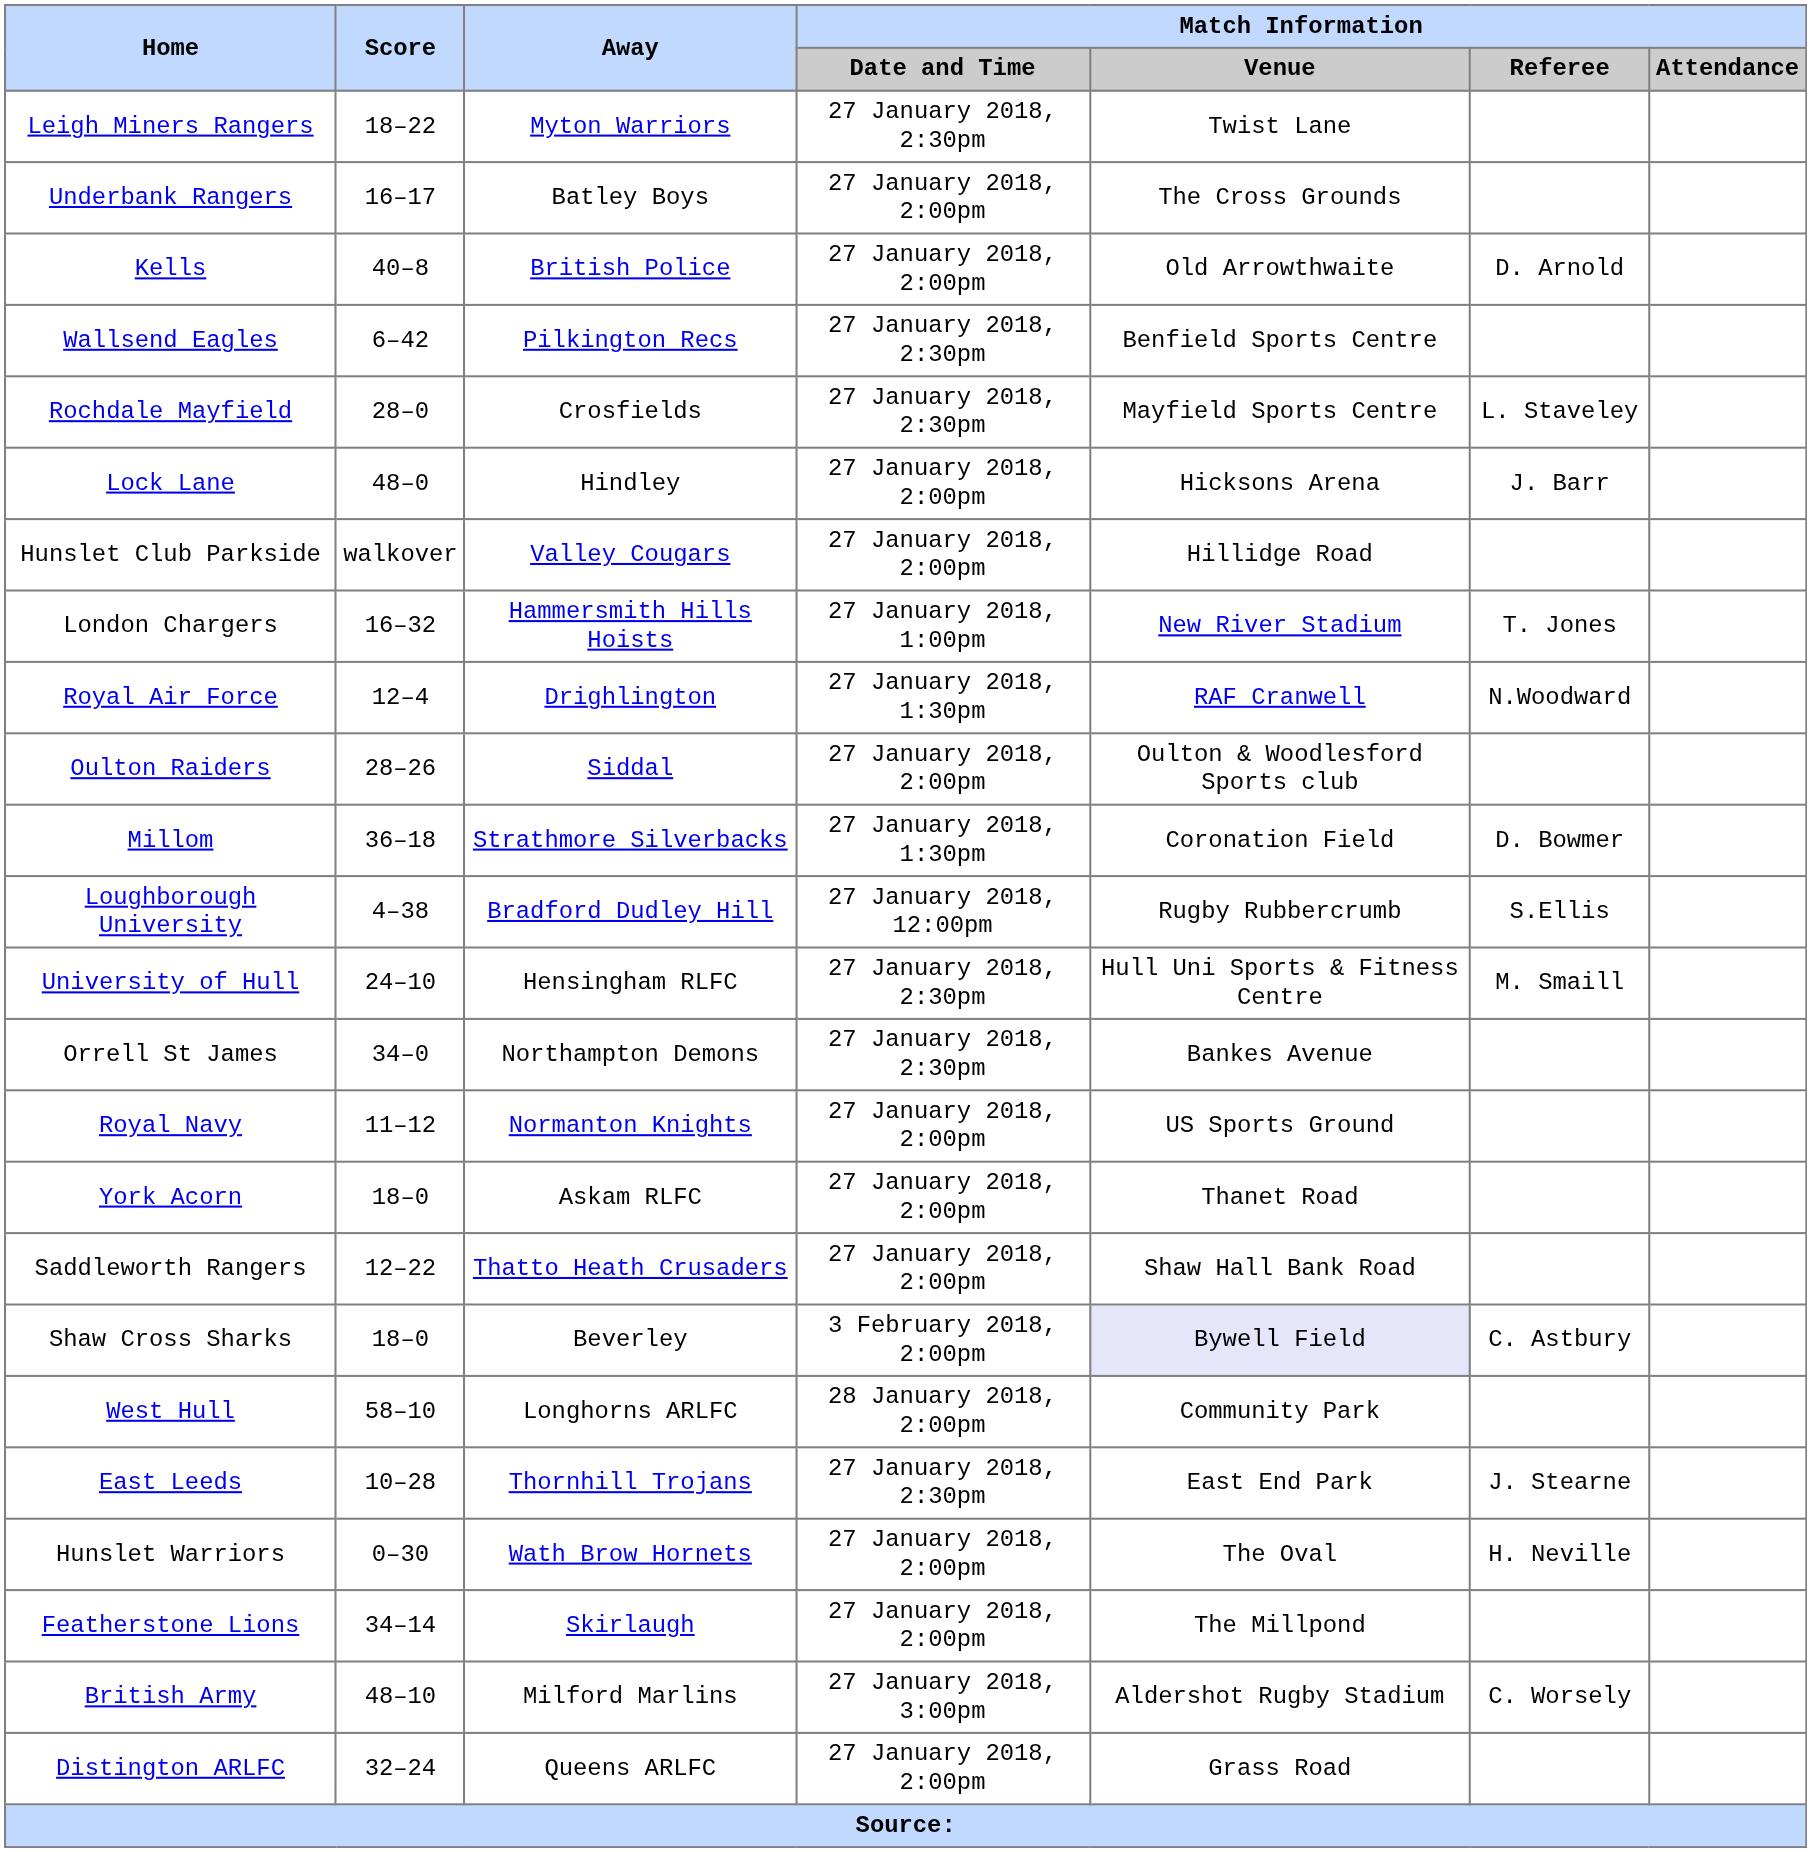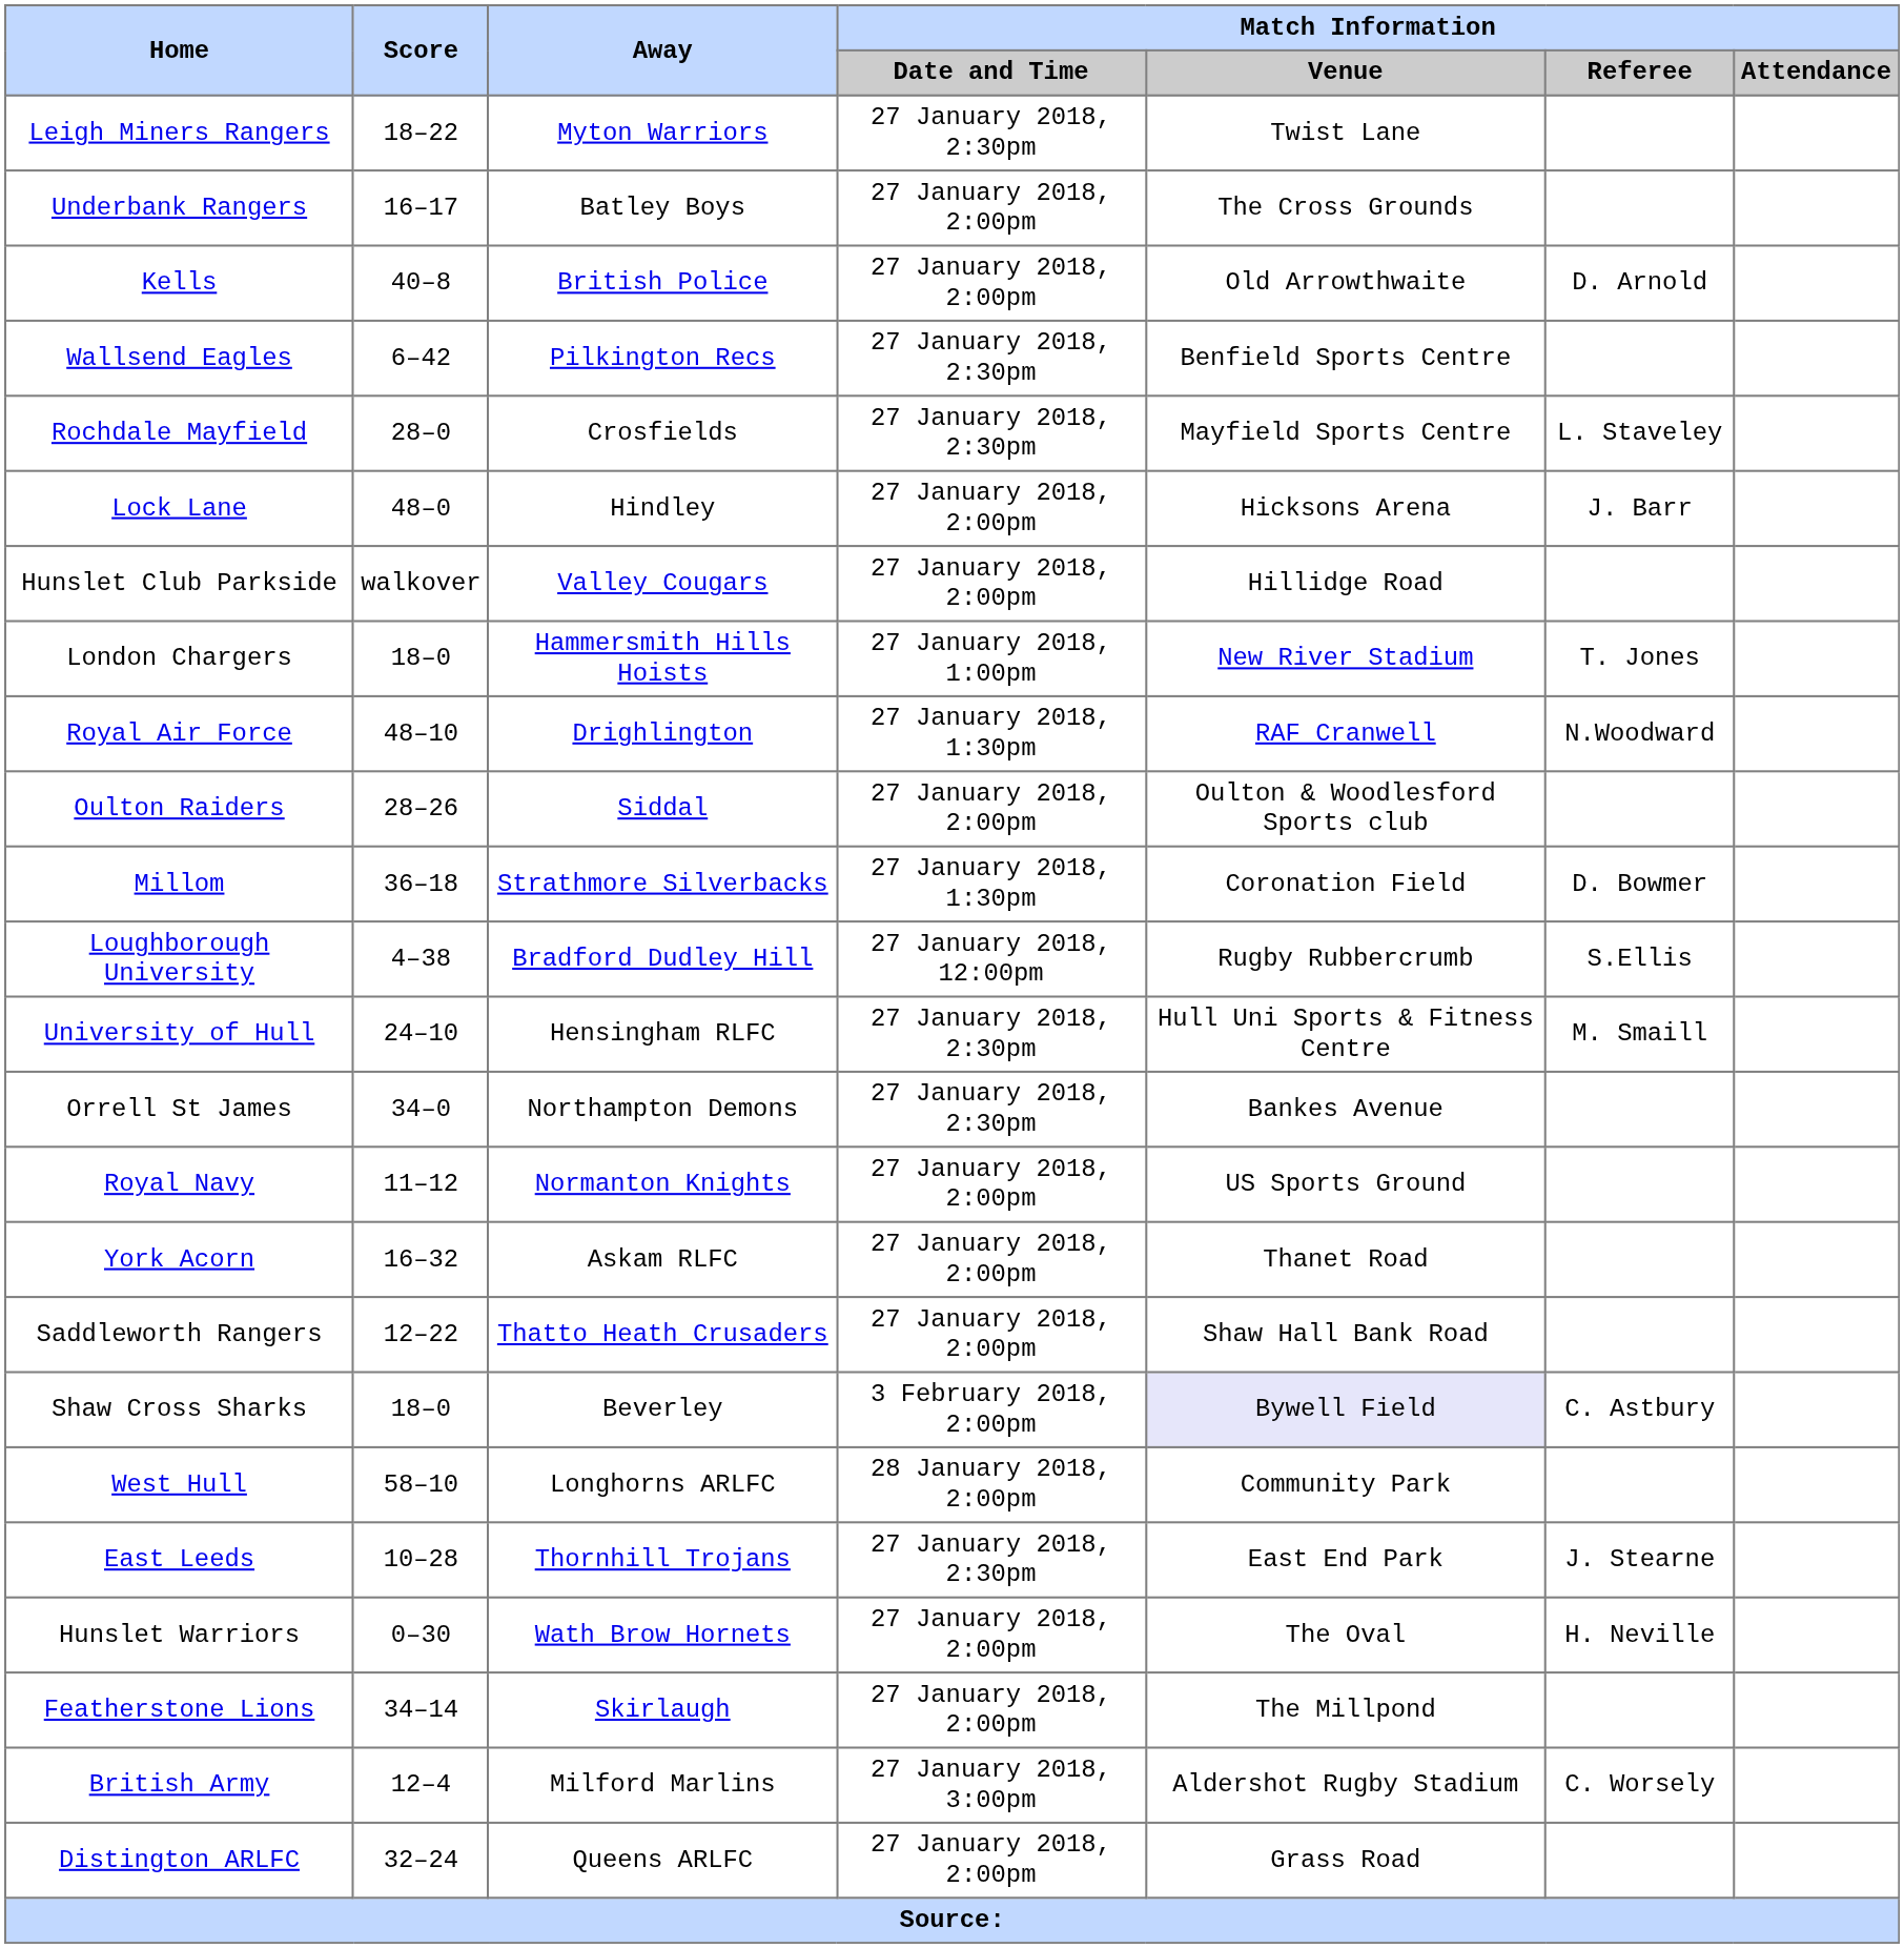London Chargers | Score: 16–32 -> 18–0
Royal Air Force | Score: 12–4 -> 48–10
York Acorn | Score: 18–0 -> 16–32
British Army | Score: 48–10 -> 12–4
